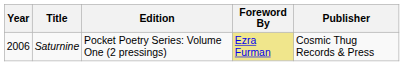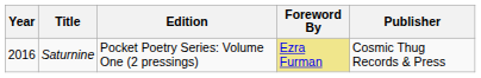Saturnine | Year: 2006 -> 2016
